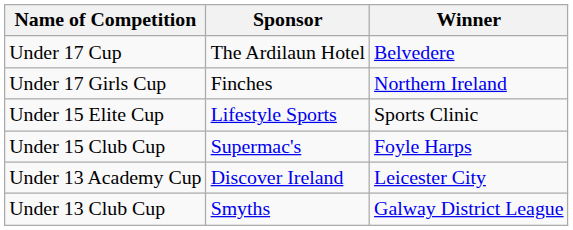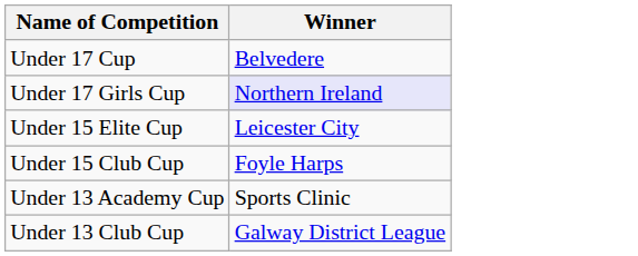- column: Sponsor | The Ardilaun Hotel | Finches | Lifestyle Sports | Supermac's | Discover Ireland | Smyths
Under 17 Girls Cup | Winner: no background -> lavender background
Under 15 Elite Cup | Winner: Sports Clinic -> Leicester City
Under 13 Academy Cup | Winner: Leicester City -> Sports Clinic
